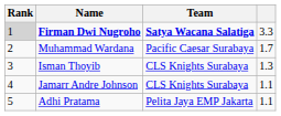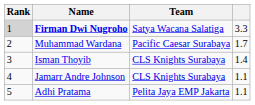Firman Dwi Nugroho | Team: bold -> normal
Isman Thoyib | column 4: 1.3 -> 1.4
